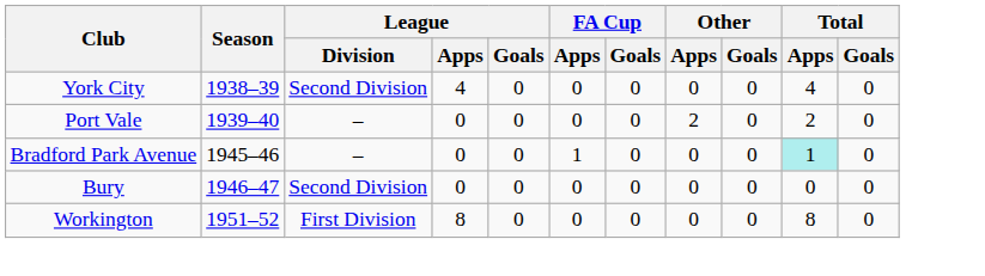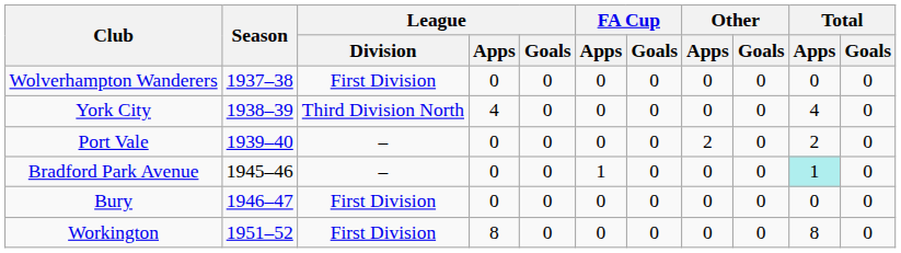+ row: Wolverhampton Wanderers | 1937–38 | First Division | 0 | 0 | 0 | 0 | 0 | 0 | 0 | 0
York City | League / Division: Second Division -> Third Division North
Bury | League / Division: Second Division -> First Division
